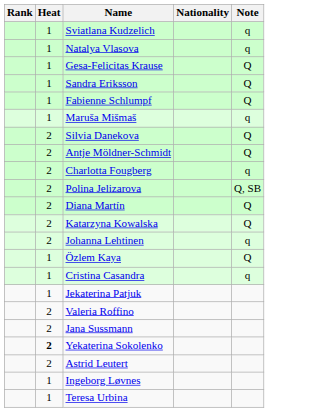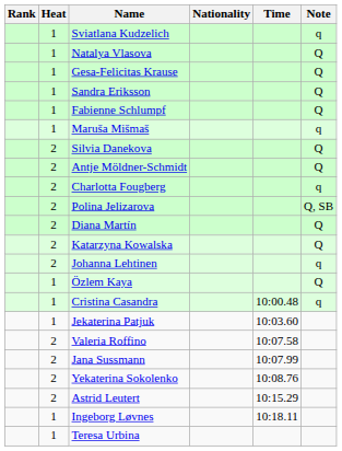+ column: Time | 10:00.48 | 10:03.60 | 10:07.58 | 10:07.99 | 10:08.76 | 10:15.29 | 10:18.11
Natalya Vlasova | Note: q -> Q
Yekaterina Sokolenko | Heat: bold -> normal
